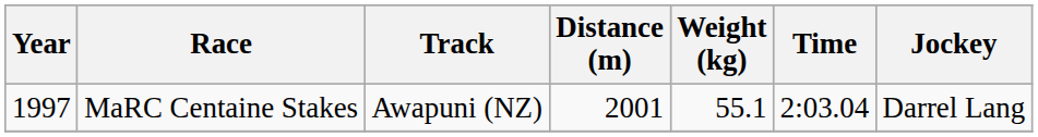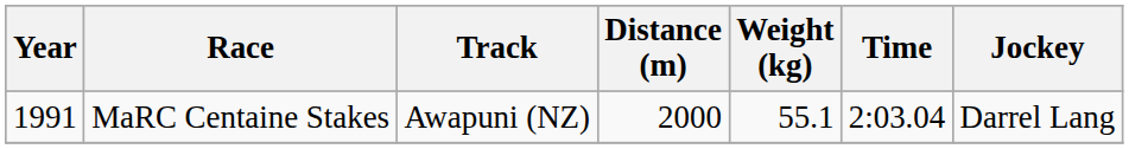MaRC Centaine Stakes | Year: 1997 -> 1991
MaRC Centaine Stakes | Distance (m): 2001 -> 2000
